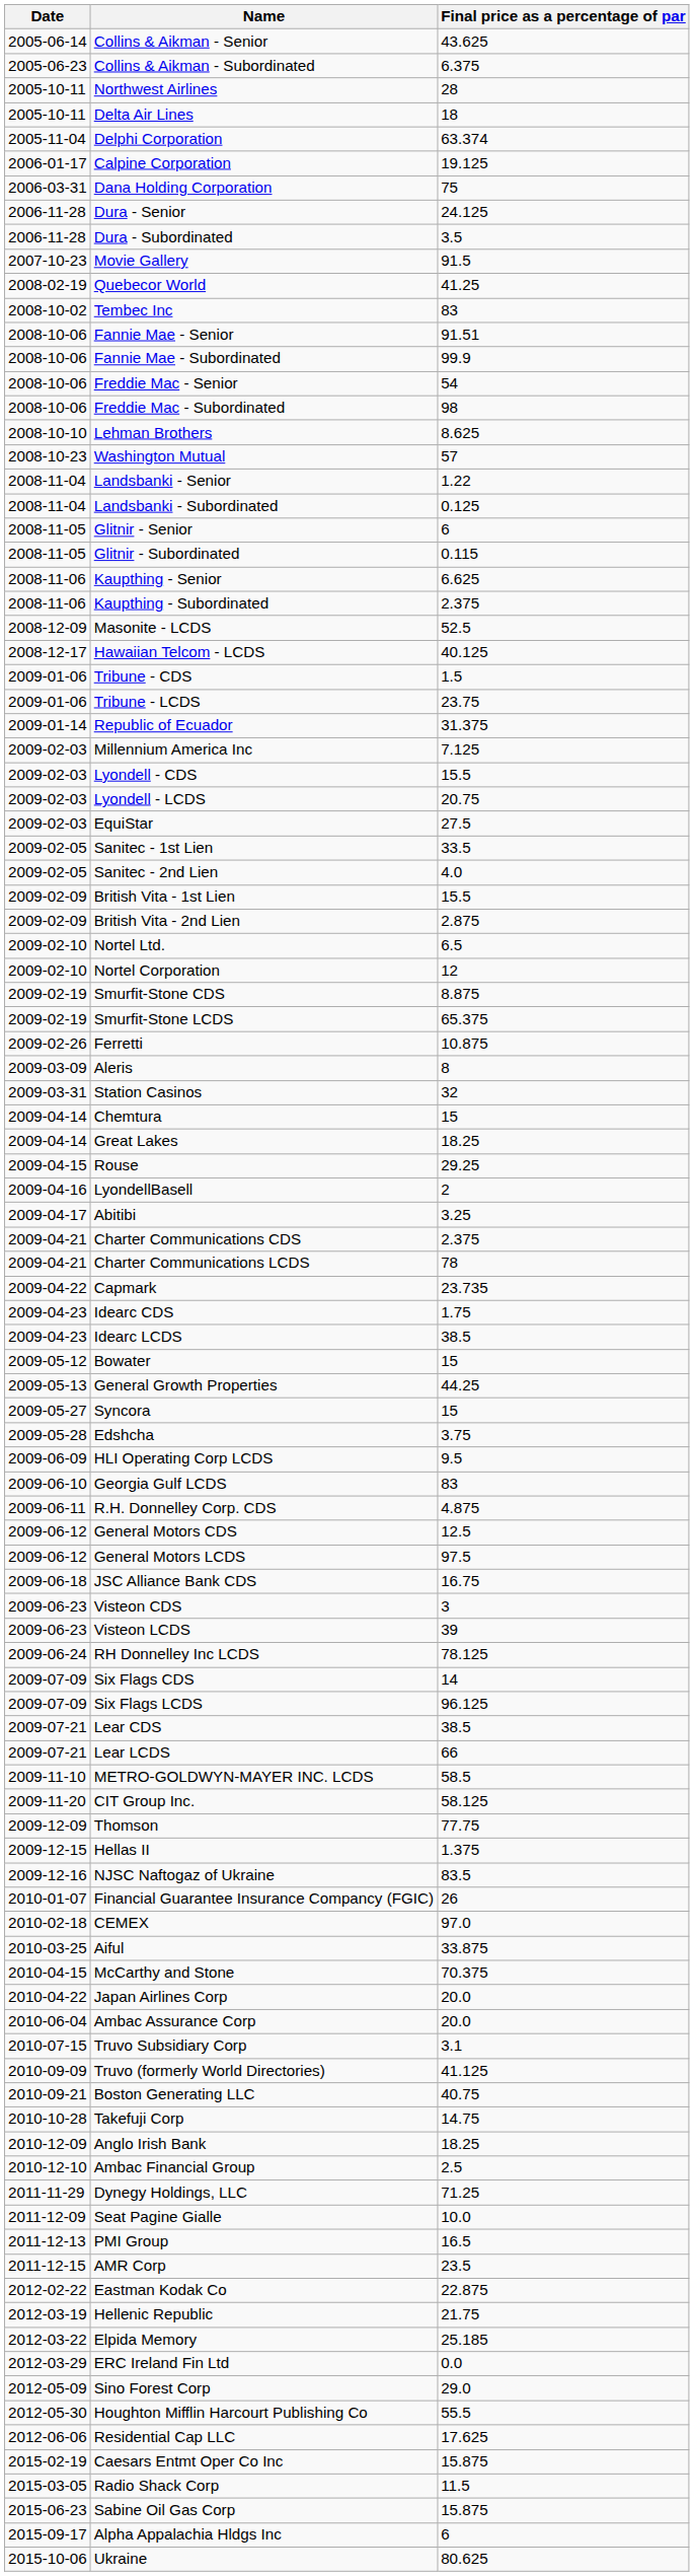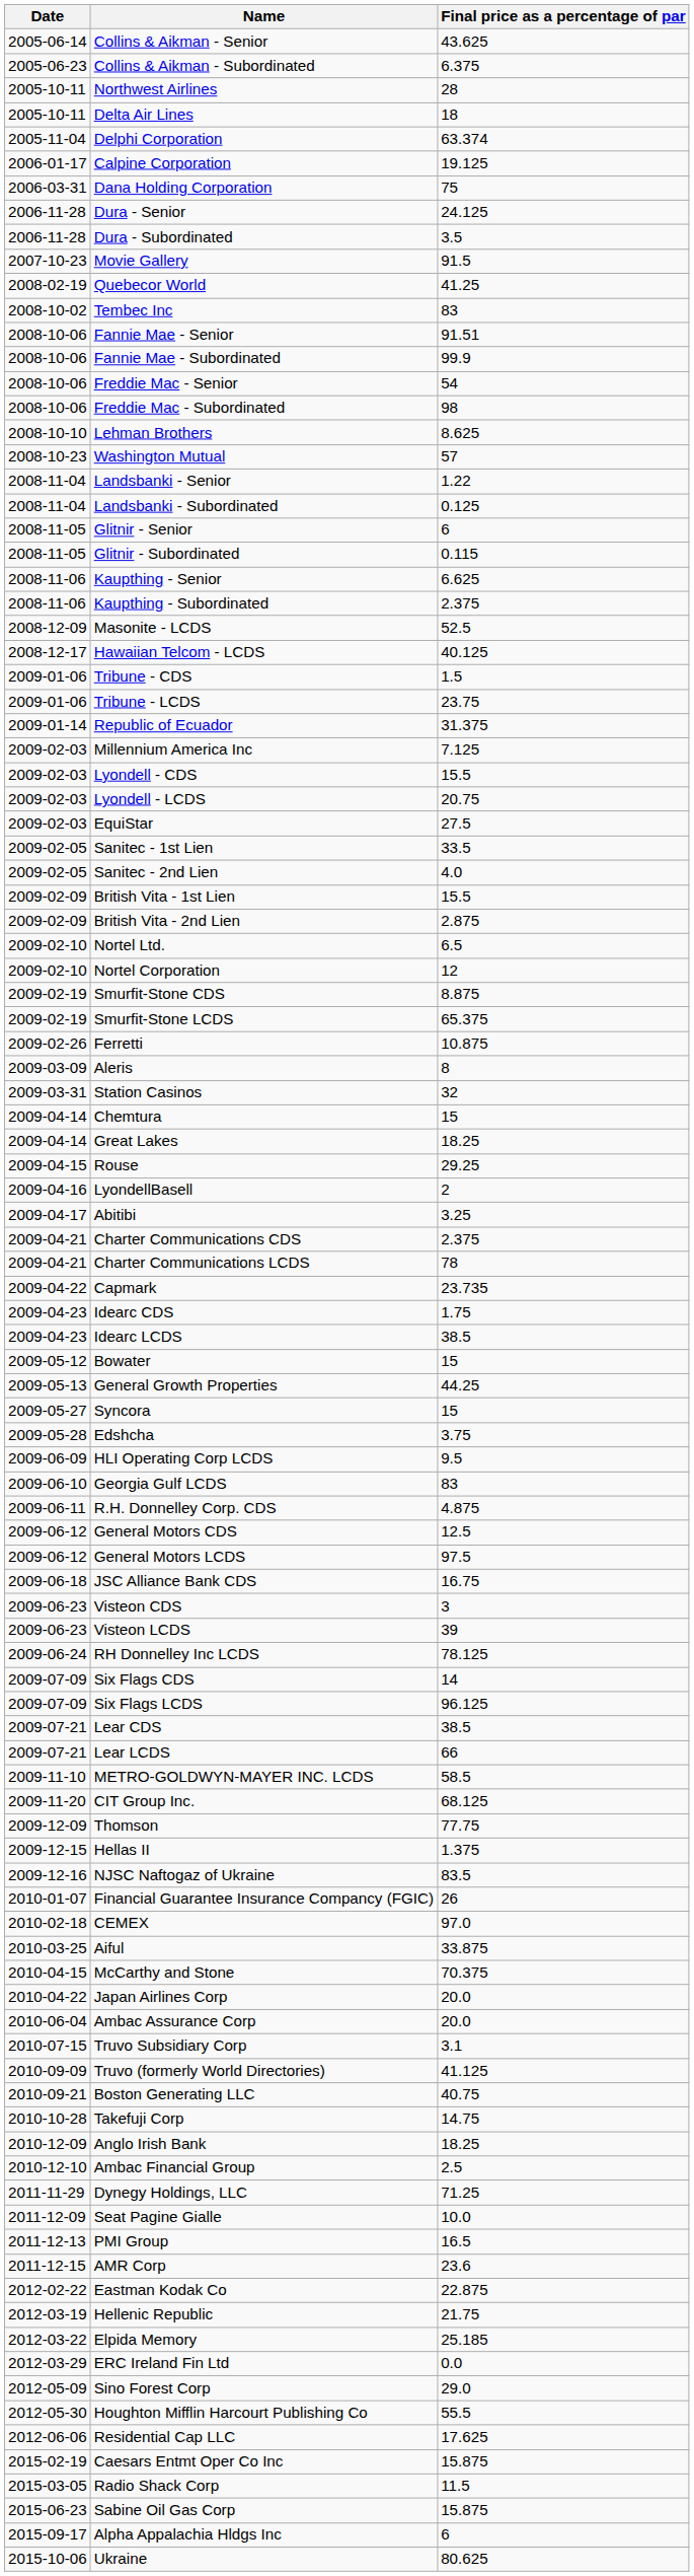CIT Group Inc. | Final price as a percentage of par: 58.125 -> 68.125
AMR Corp | Final price as a percentage of par: 23.5 -> 23.6
